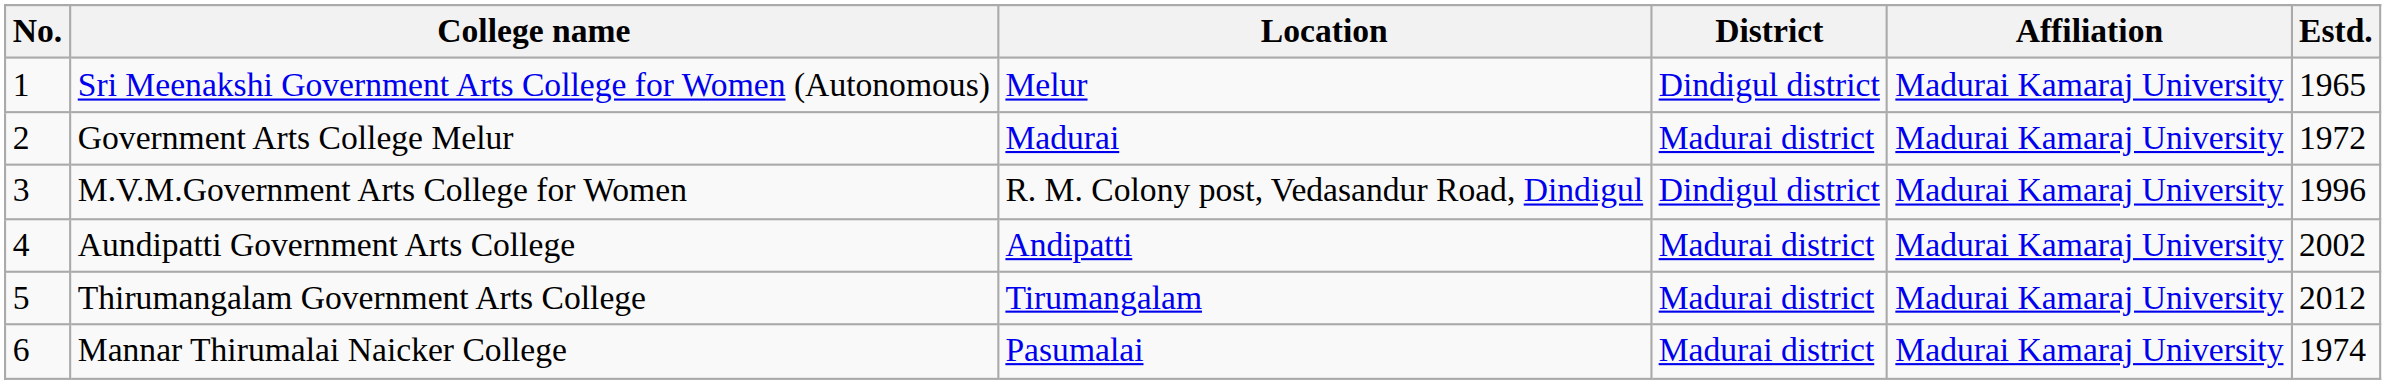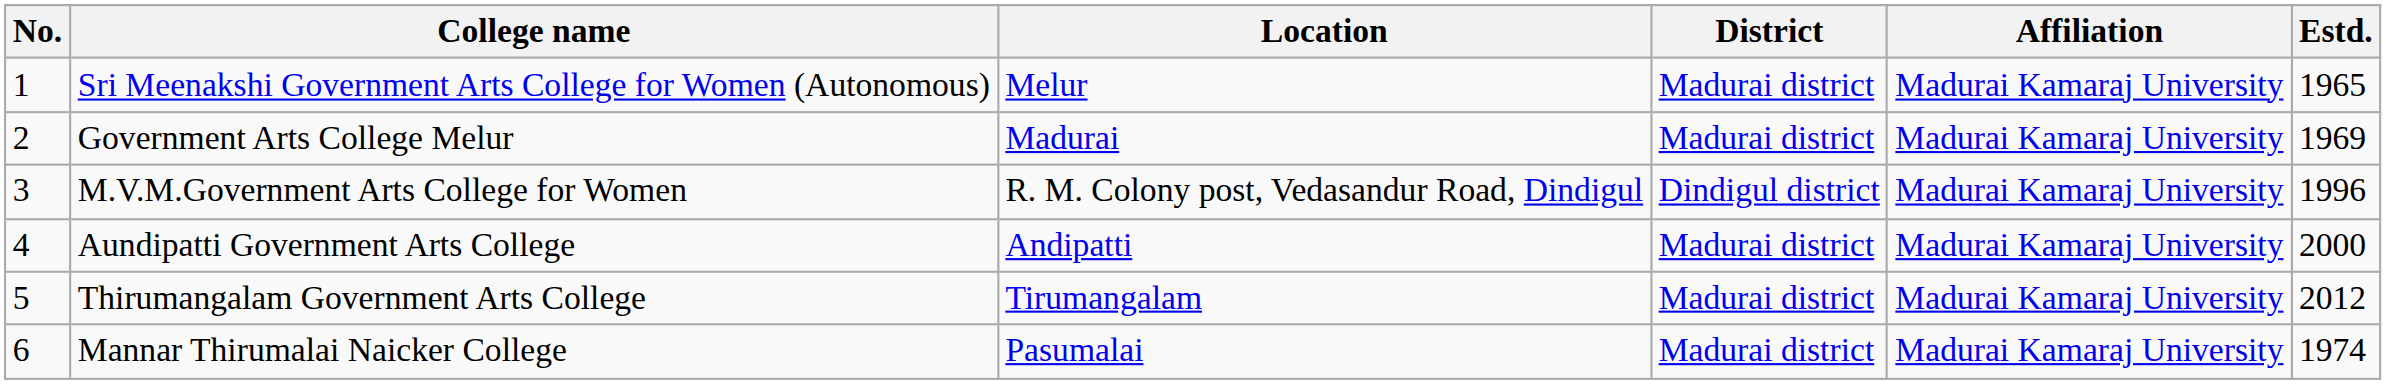Sri Meenakshi Government Arts College for Women (Autonomous) | District: Dindigul district -> Madurai district
Government Arts College Melur | Estd.: 1972 -> 1969
Aundipatti Government Arts College | Estd.: 2002 -> 2000
